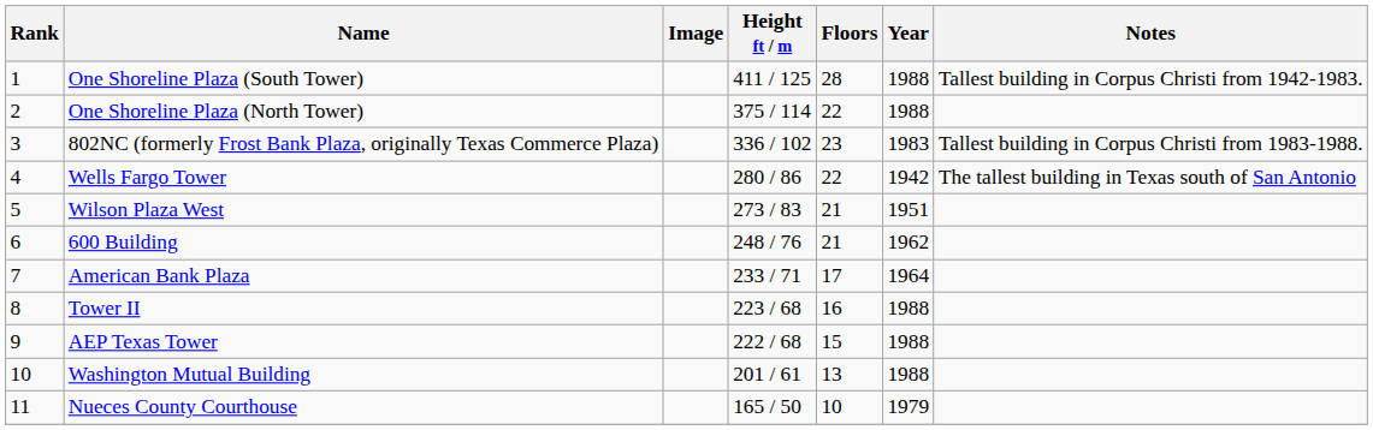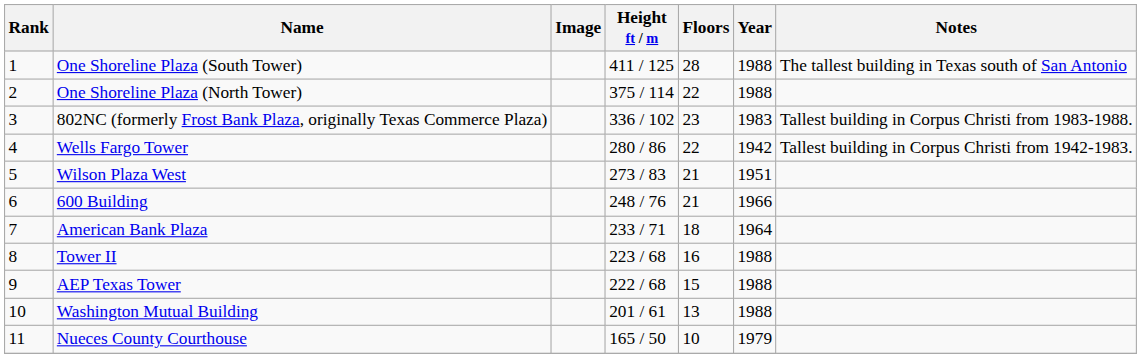One Shoreline Plaza (South Tower) | Notes: Tallest building in Corpus Christi from 1942-1983. -> The tallest building in Texas south of San Antonio
Wells Fargo Tower | Notes: The tallest building in Texas south of San Antonio -> Tallest building in Corpus Christi from 1942-1983.
600 Building | Year: 1962 -> 1966
American Bank Plaza | Floors: 17 -> 18
